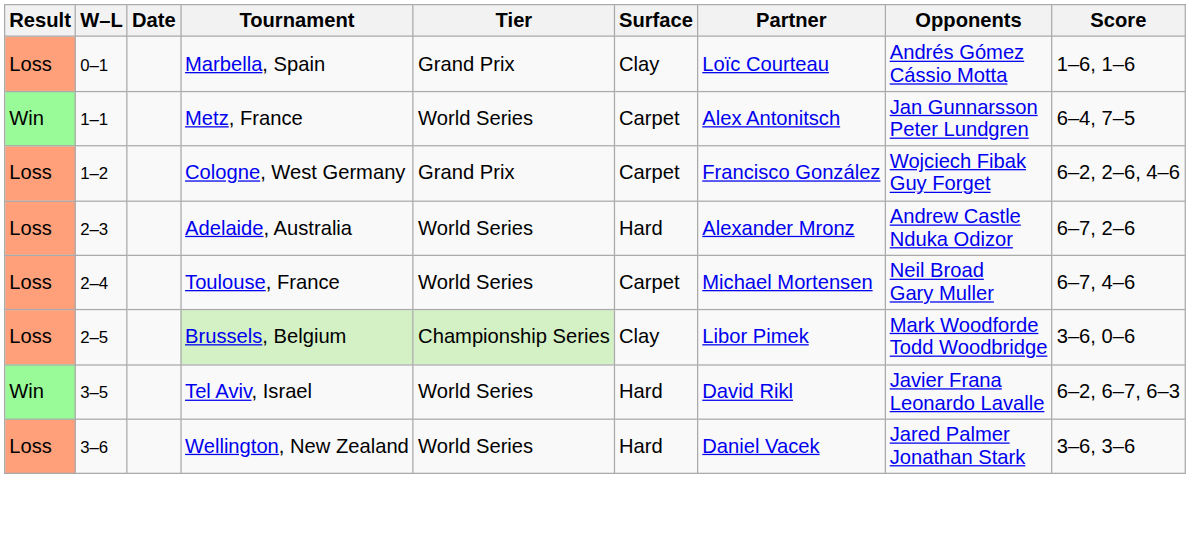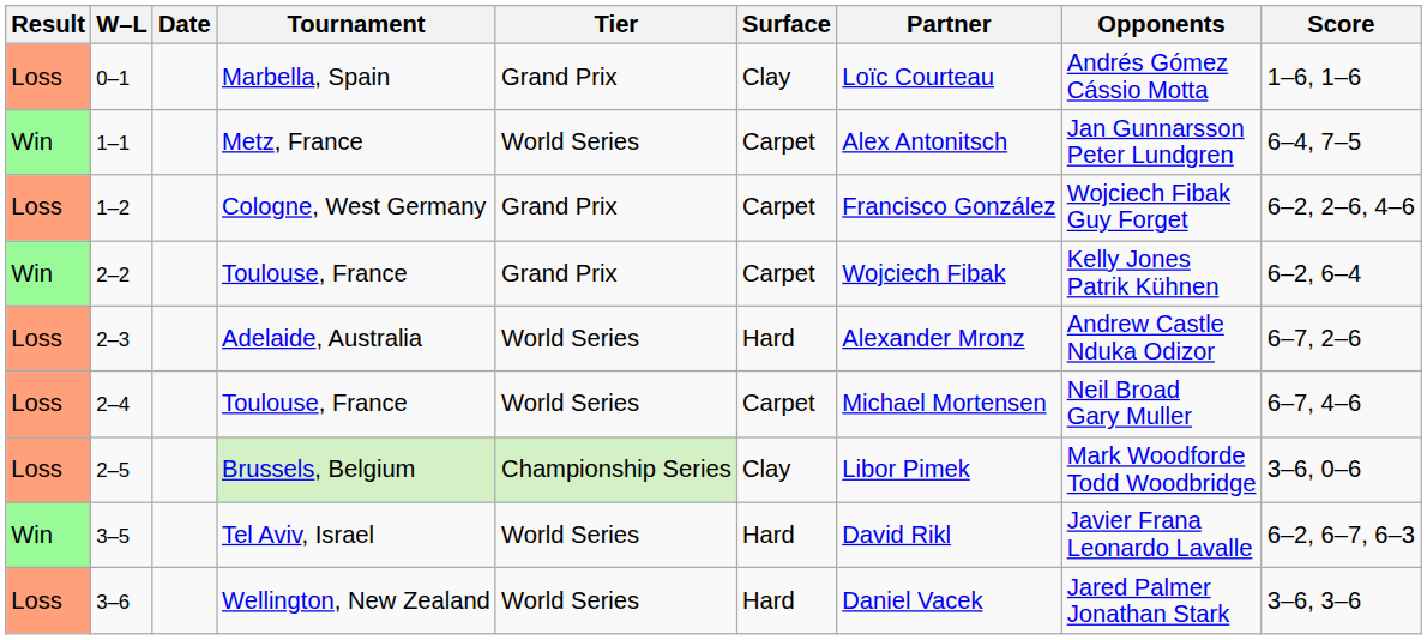+ row: Win | 2–2 | Toulouse, France | Grand Prix | Carpet | Wojciech Fibak | Kelly Jones Patrik Kühnen | 6–2, 6–4
